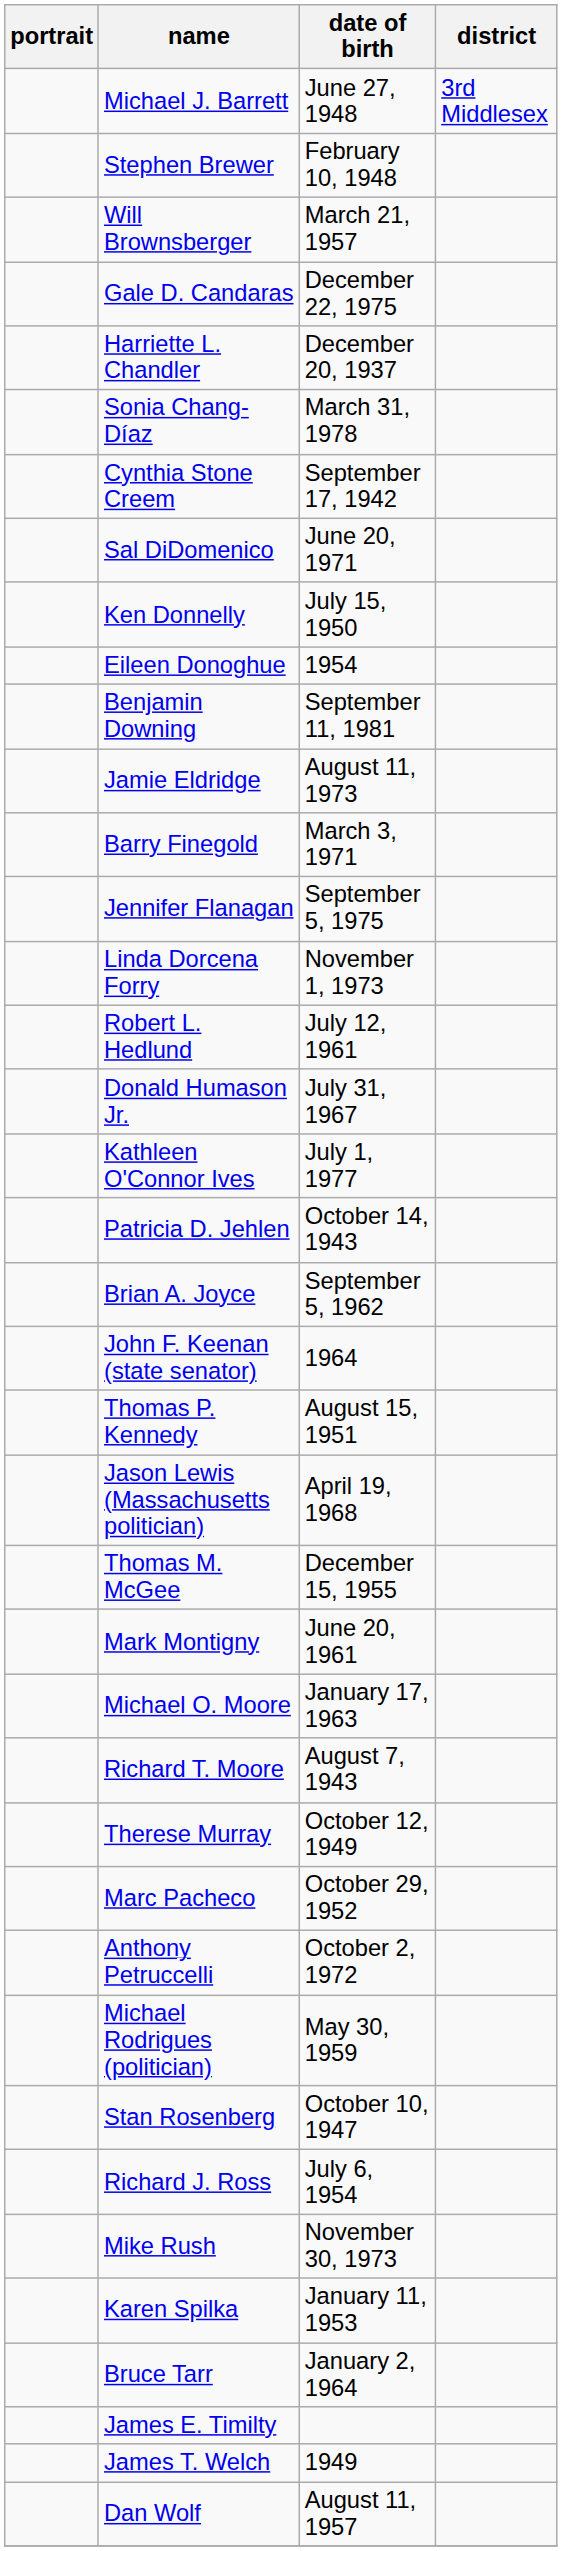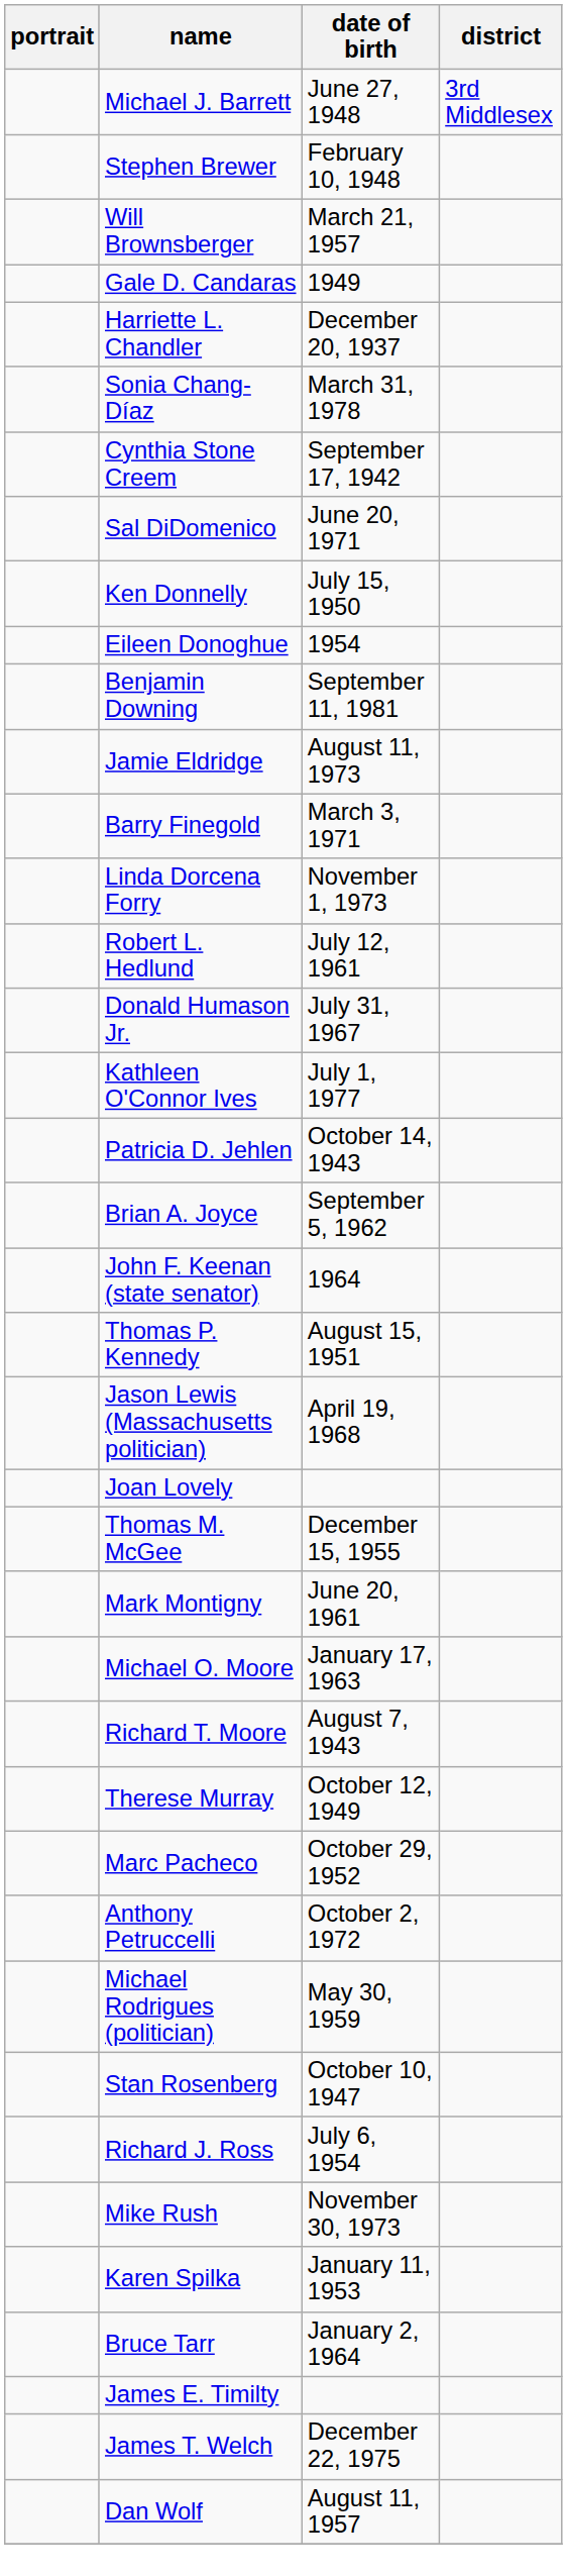Gale D. Candaras | date of birth: December 22, 1975 -> 1949
- row: Jennifer Flanagan | September 5, 1975
+ row: Joan Lovely
James T. Welch | date of birth: 1949 -> December 22, 1975
